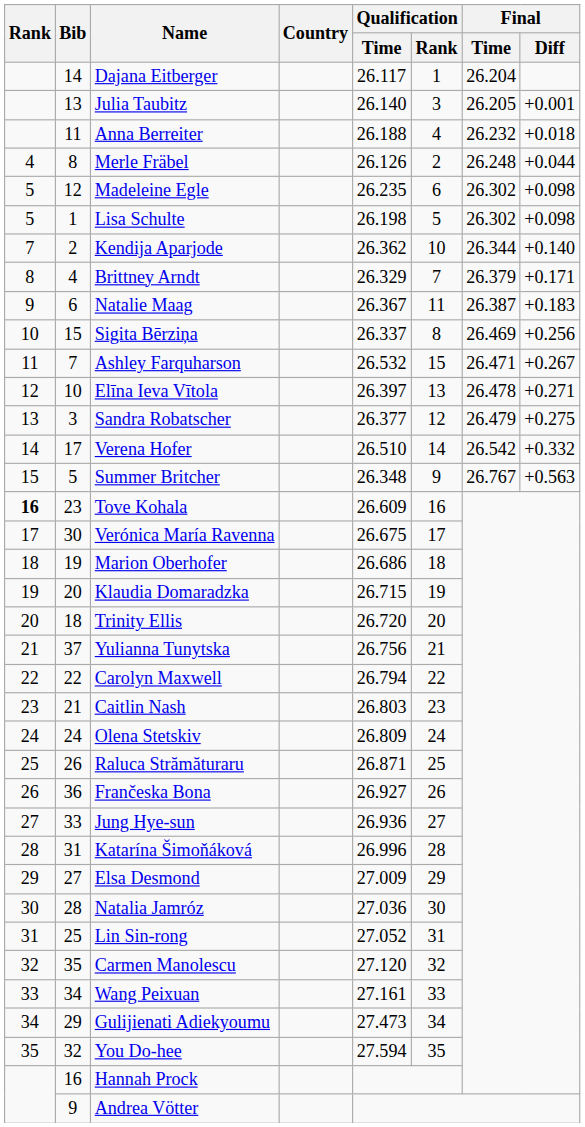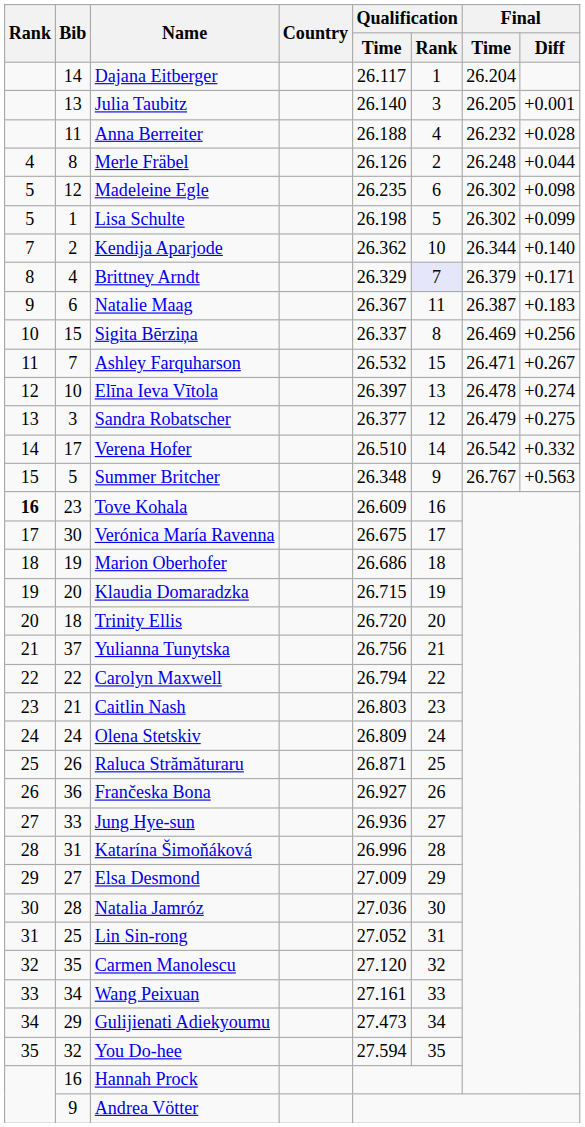Anna Berreiter | Final / Diff: +0.018 -> +0.028
Lisa Schulte | Final / Diff: +0.098 -> +0.099
Brittney Arndt | Qualification / Rank: no background -> lavender background
Elīna Ieva Vītola | Final / Diff: +0.271 -> +0.274
